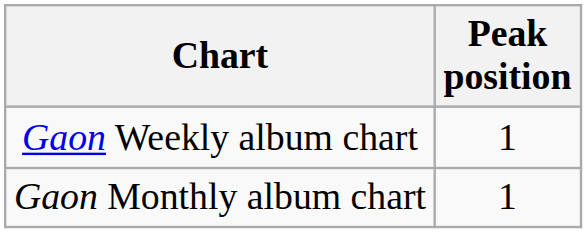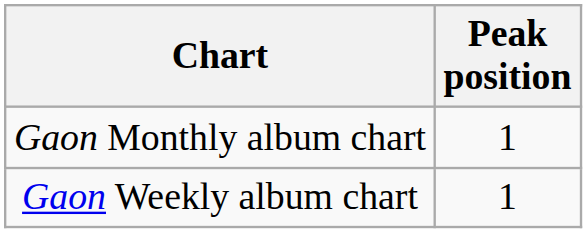rows swapped: Gaon Weekly album chart <-> Gaon Monthly album chart
